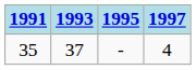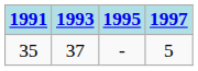35 | 1997: 4 -> 5
